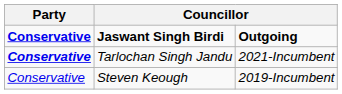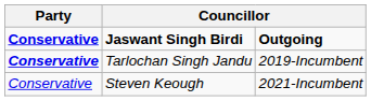Tarlochan Singh Jandu | column 3: 2021-Incumbent -> 2019-Incumbent
Steven Keough | column 3: 2019-Incumbent -> 2021-Incumbent
